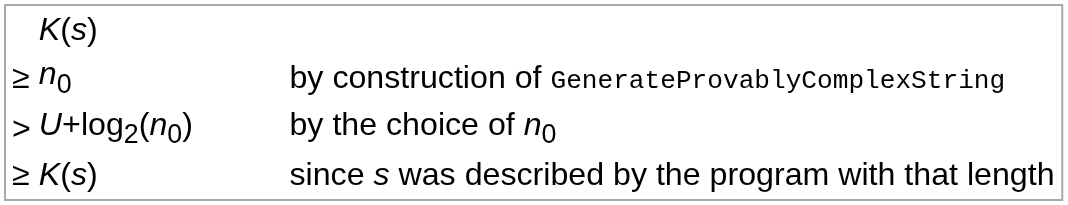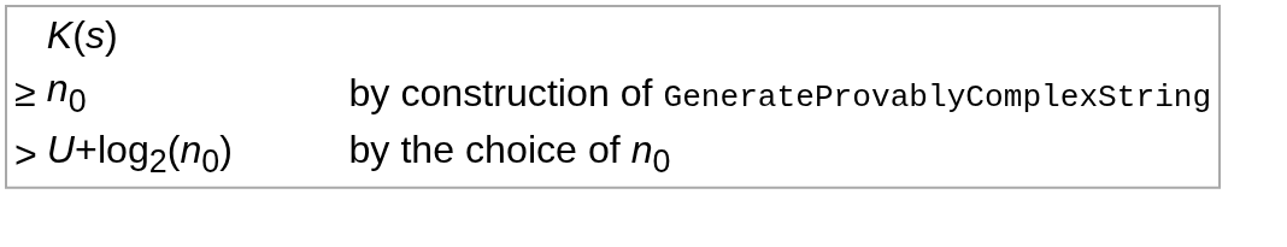- row: ≥ | K(s) | since s was described by the program with that length
